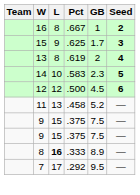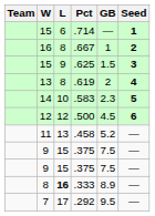+ row: 15 | 6 | .714 | — | 1
.625 | GB: 1.7 -> 1.5
